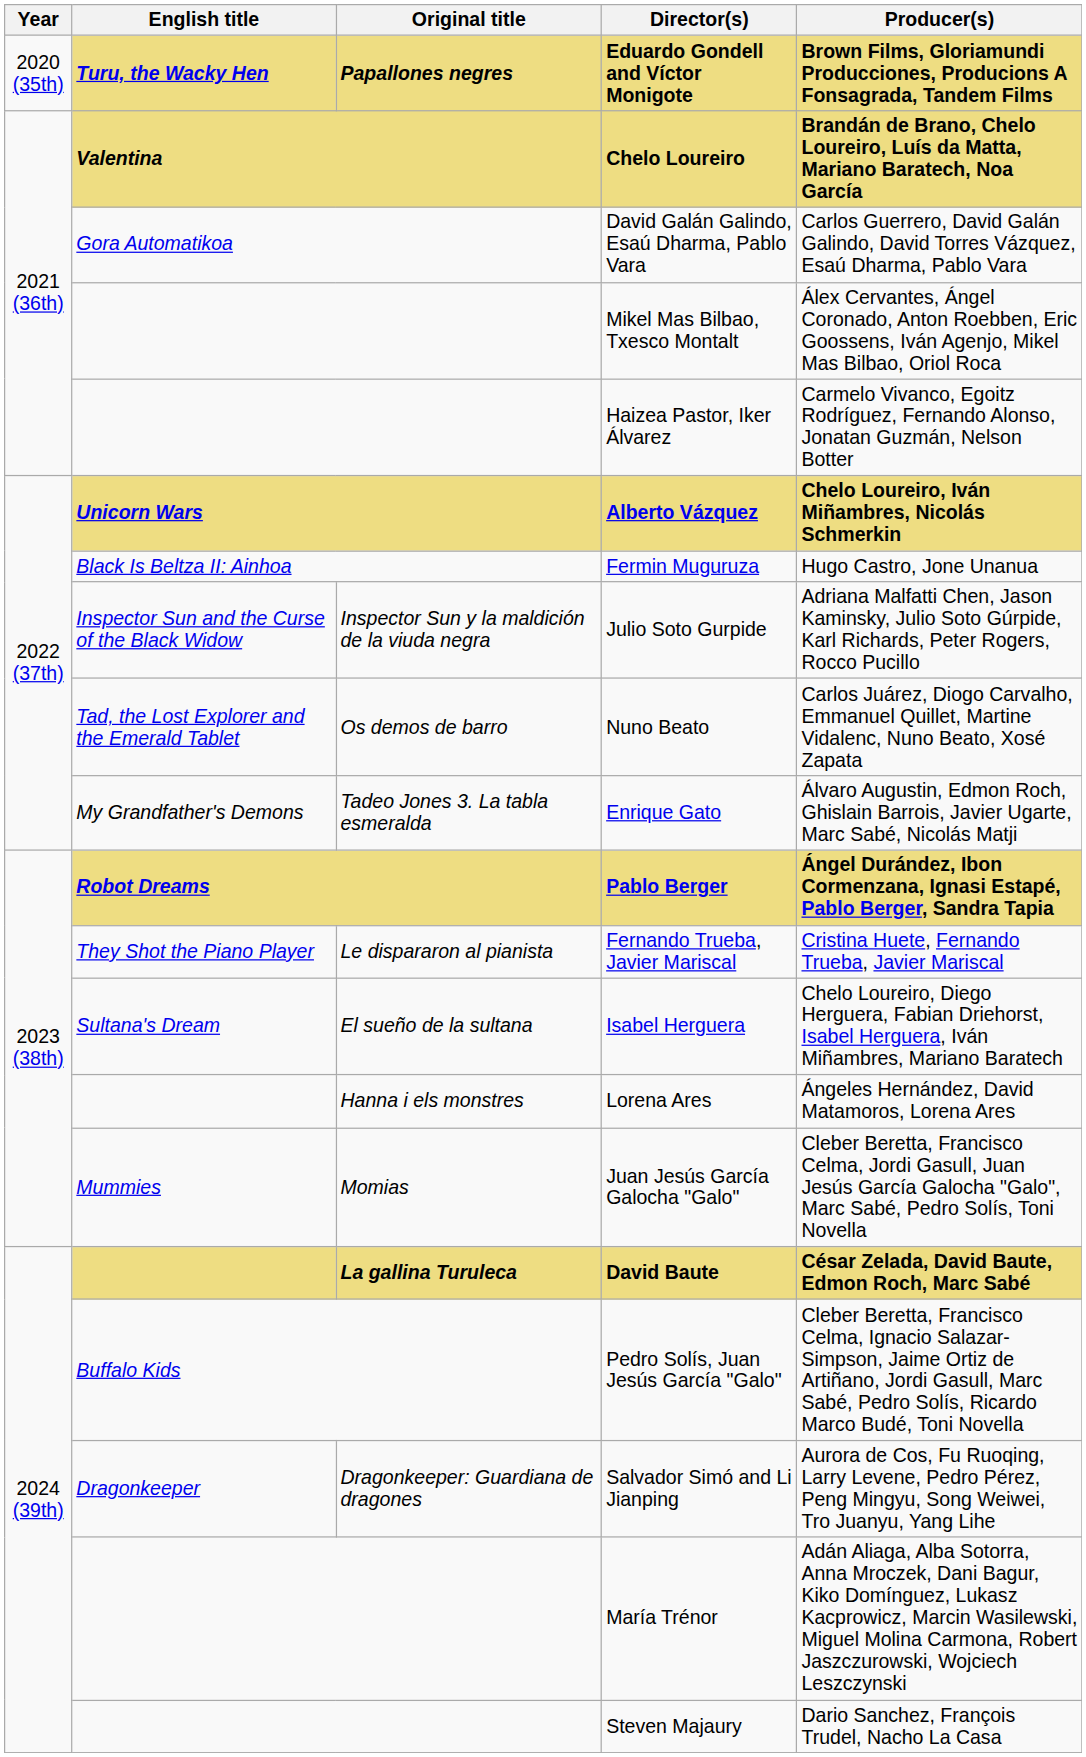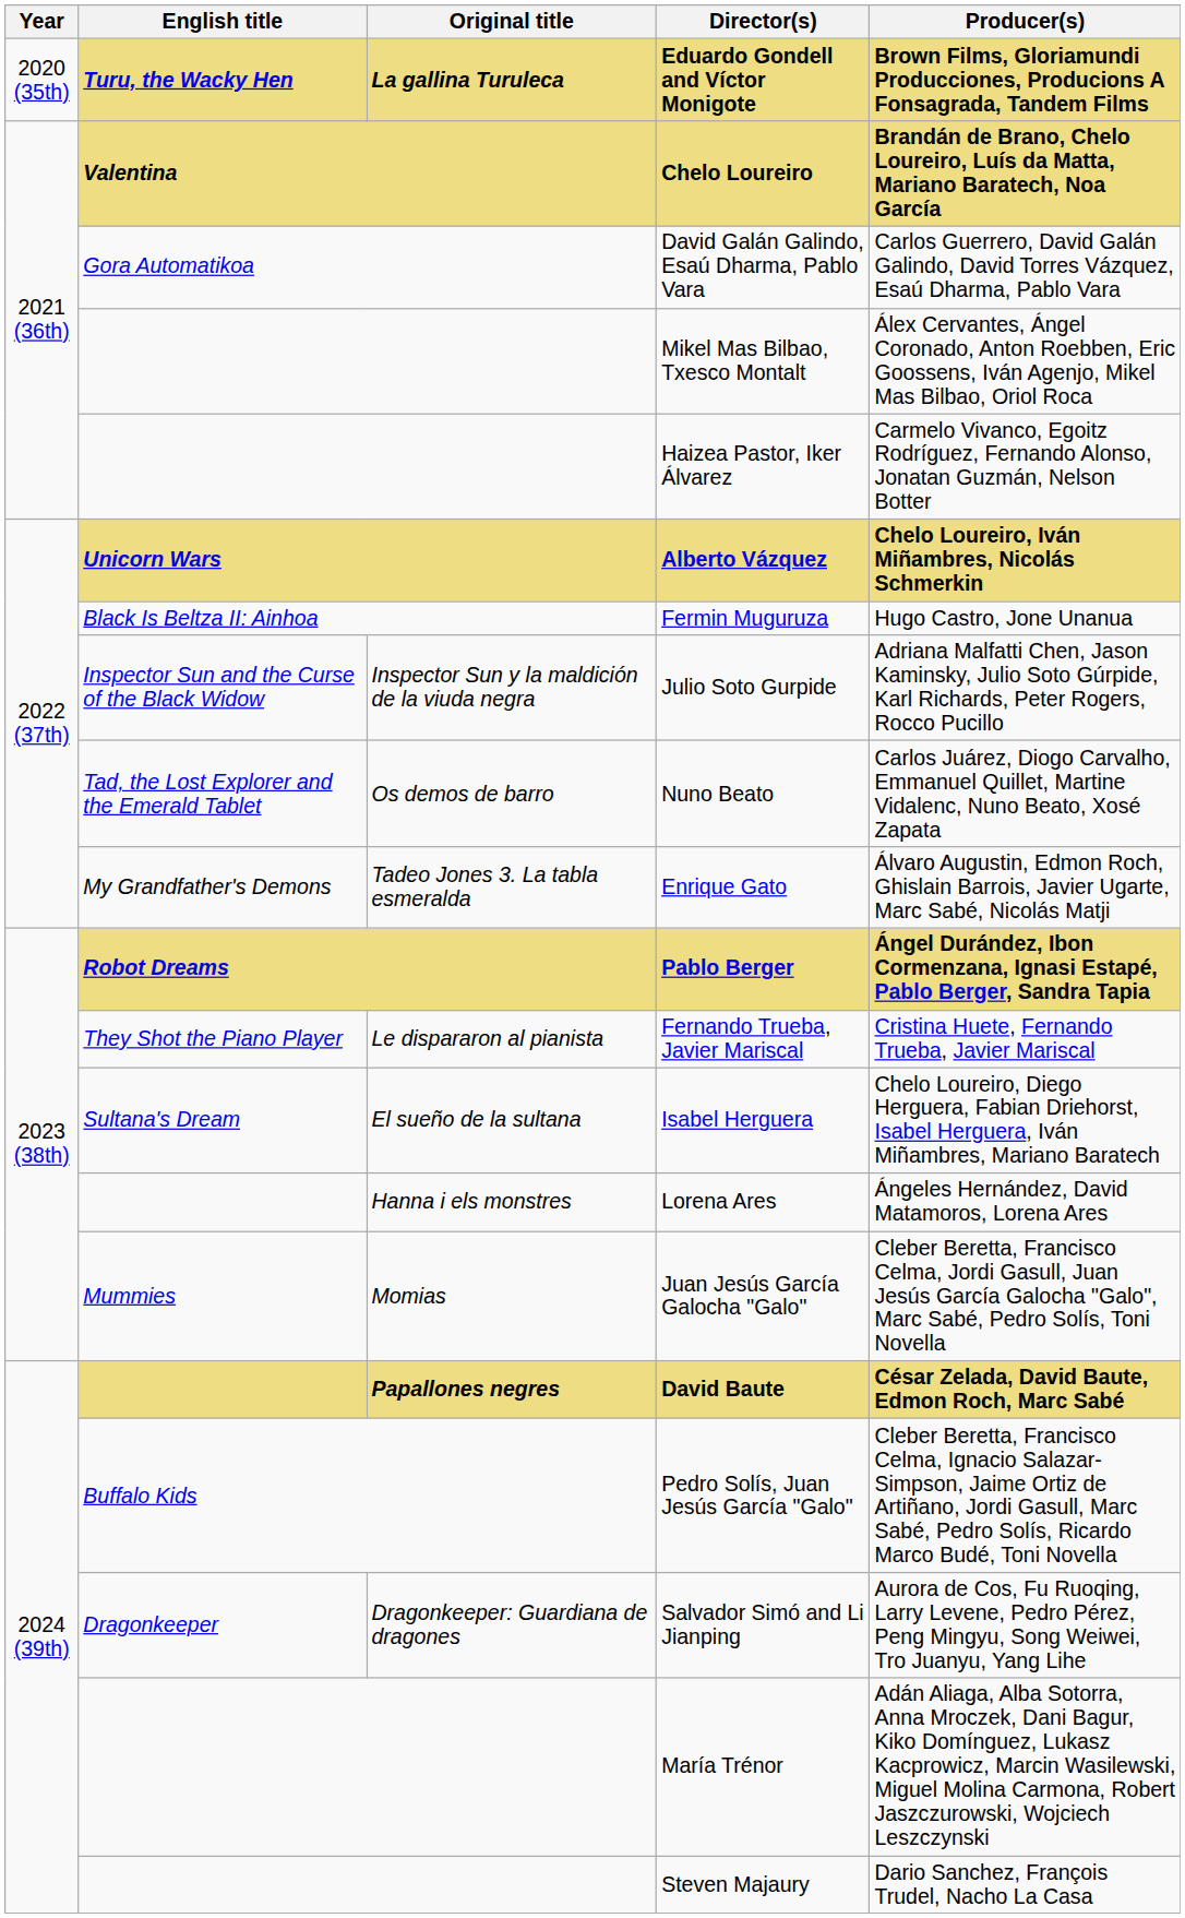Eduardo Gondell and Víctor Monigote | Original title: Papallones negres -> La gallina Turuleca
David Baute | Original title: La gallina Turuleca -> Papallones negres
